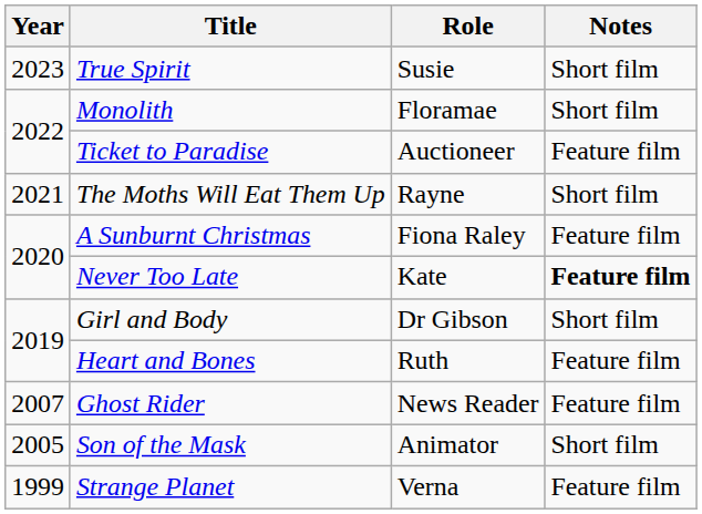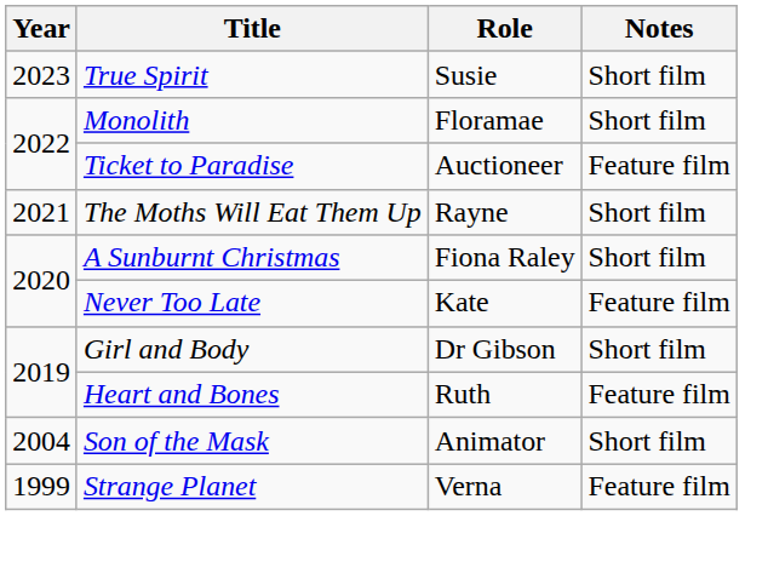A Sunburnt Christmas | Notes: Feature film -> Short film
Never Too Late | Notes: bold -> normal
- row: 2007 | Ghost Rider | News Reader | Feature film
Son of the Mask | Year: 2005 -> 2004
